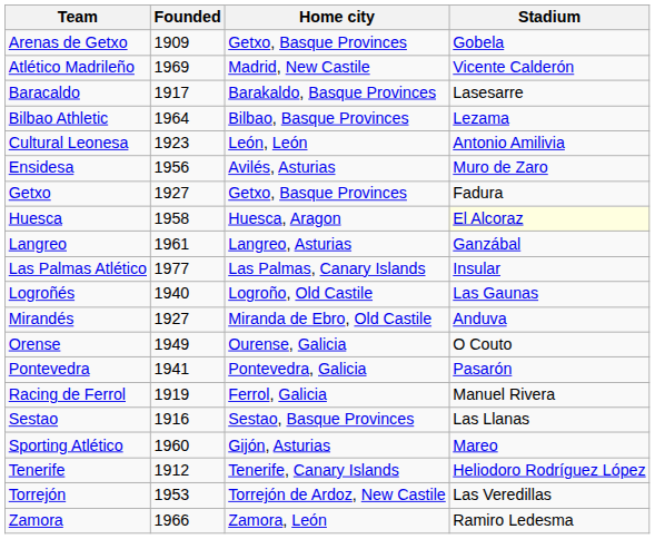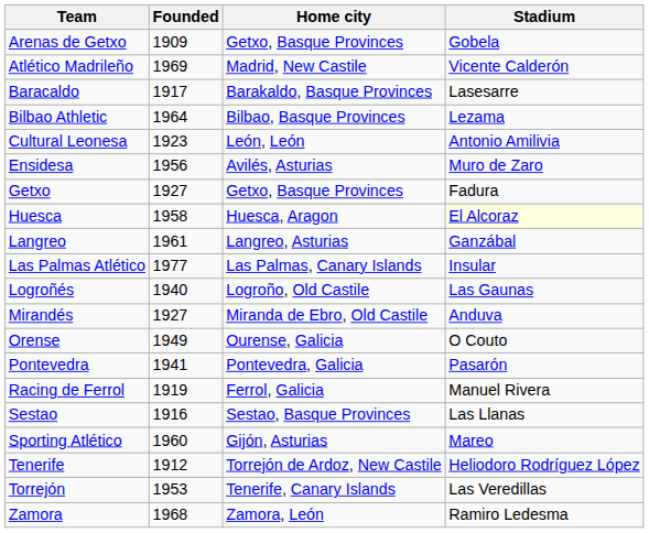Tenerife | Home city: Tenerife, Canary Islands -> Torrejón de Ardoz, New Castile
Torrejón | Home city: Torrejón de Ardoz, New Castile -> Tenerife, Canary Islands
Zamora | Founded: 1966 -> 1968
